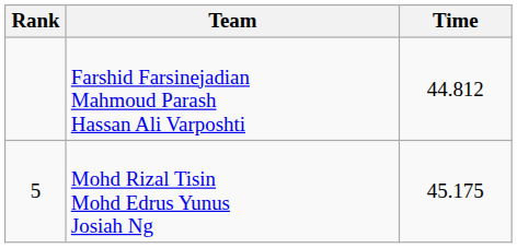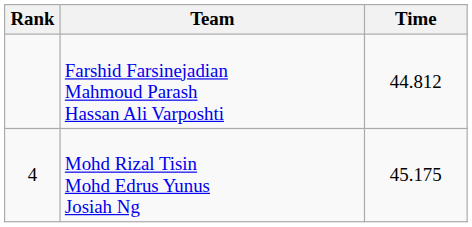Mohd Rizal Tisin Mohd Edrus Yunus Josiah Ng | Rank: 5 -> 4
